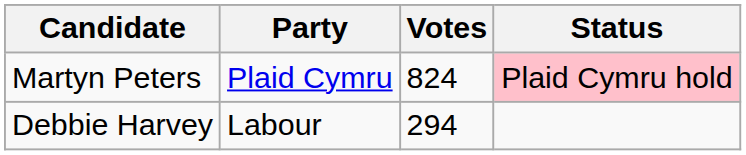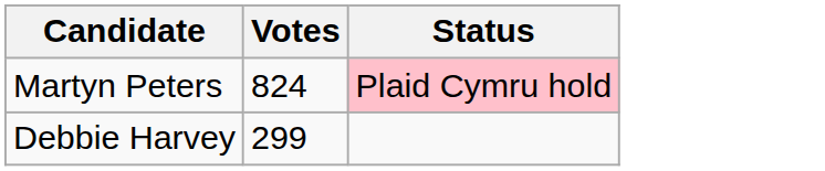- column: Party | Plaid Cymru | Labour
Debbie Harvey | Votes: 294 -> 299
